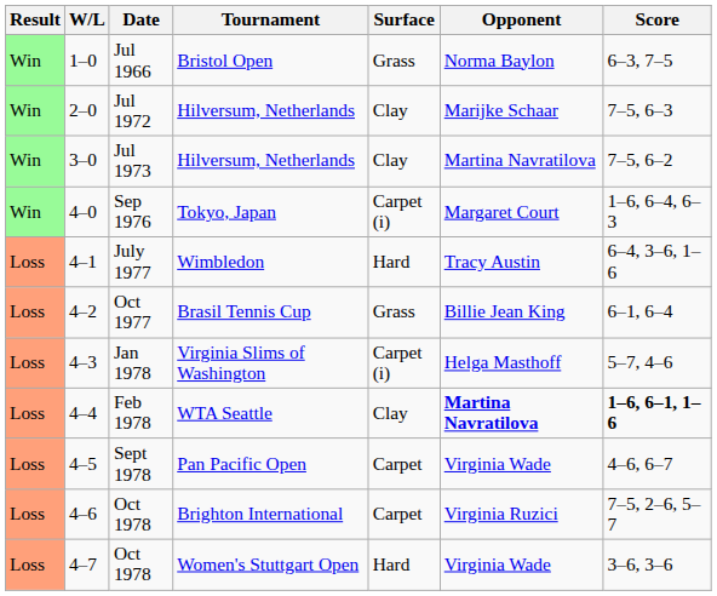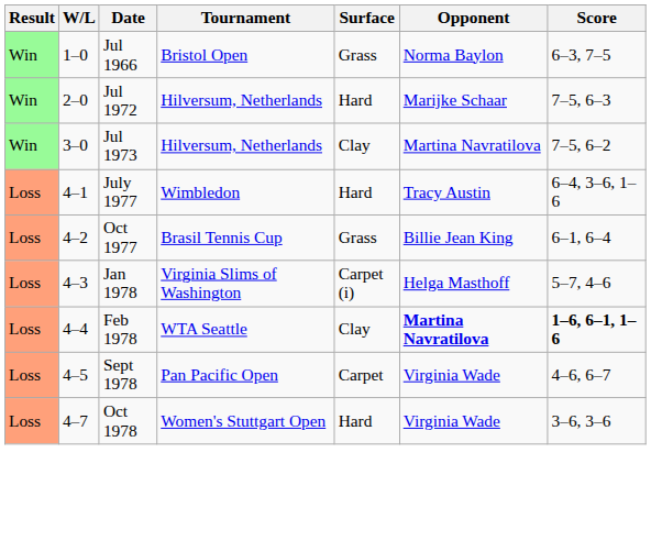Jul 1972 | Surface: Clay -> Hard
- row: Win | 4–0 | Sep 1976 | Tokyo, Japan | Carpet (i) | Margaret Court | 1–6, 6–4, 6–3
- row: Loss | 4–6 | Oct 1978 | Brighton International | Carpet | Virginia Ruzici | 7–5, 2–6, 5–7
